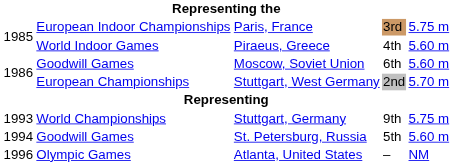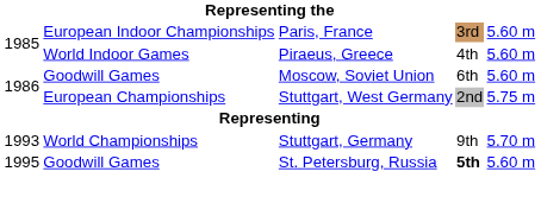Paris, France | column 5: 5.75 m -> 5.60 m
Stuttgart, West Germany | column 5: 5.70 m -> 5.75 m
Stuttgart, Germany | column 5: 5.75 m -> 5.70 m
St. Petersburg, Russia | column 1: 1994 -> 1995
St. Petersburg, Russia | column 4: normal -> bold
- row: 1996 | Olympic Games | Atlanta, United States | – | NM
